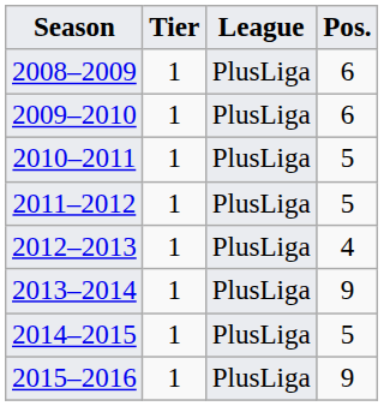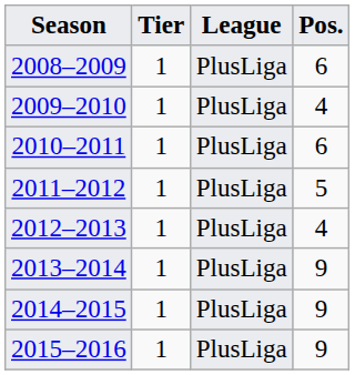2009–2010 | Pos.: 6 -> 4
2010–2011 | Pos.: 5 -> 6
2014–2015 | Pos.: 5 -> 9
